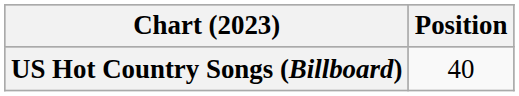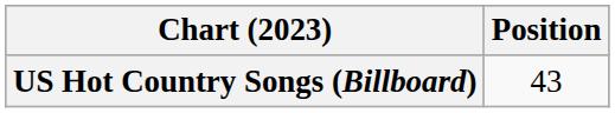US Hot Country Songs (Billboard) | Position: 40 -> 43
